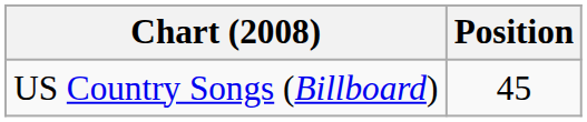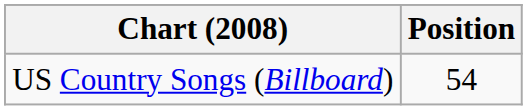US Country Songs (Billboard) | Position: 45 -> 54
